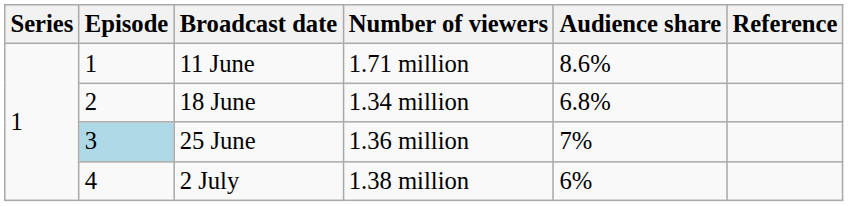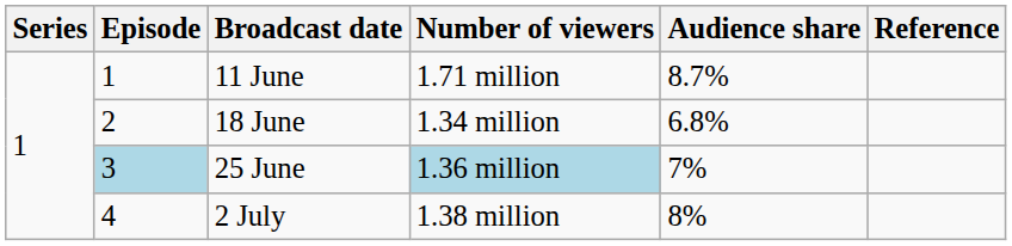11 June | Audience share: 8.6% -> 8.7%
25 June | Number of viewers: no background -> lightblue background
2 July | Audience share: 6% -> 8%
